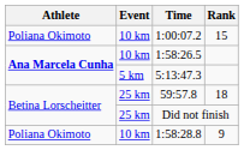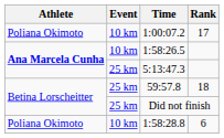1:00:07.2 | Rank: 15 -> 17
5:13:47.3 | Event: 5 km -> 25 km
1:58:28.8 | Rank: 9 -> 6
